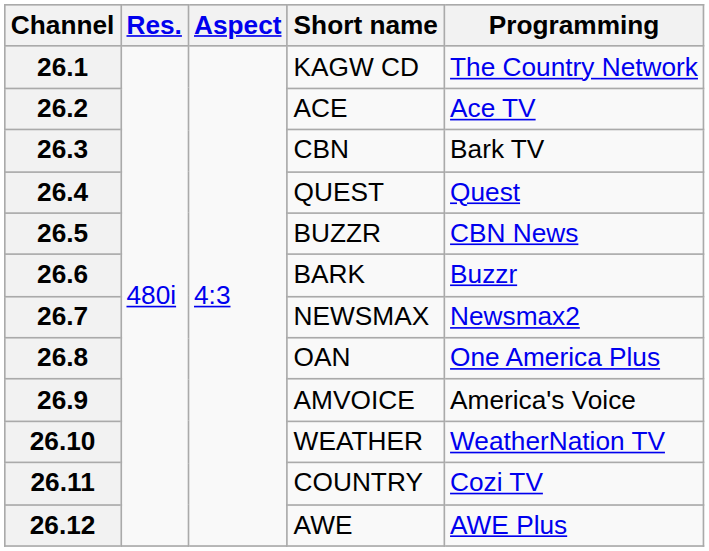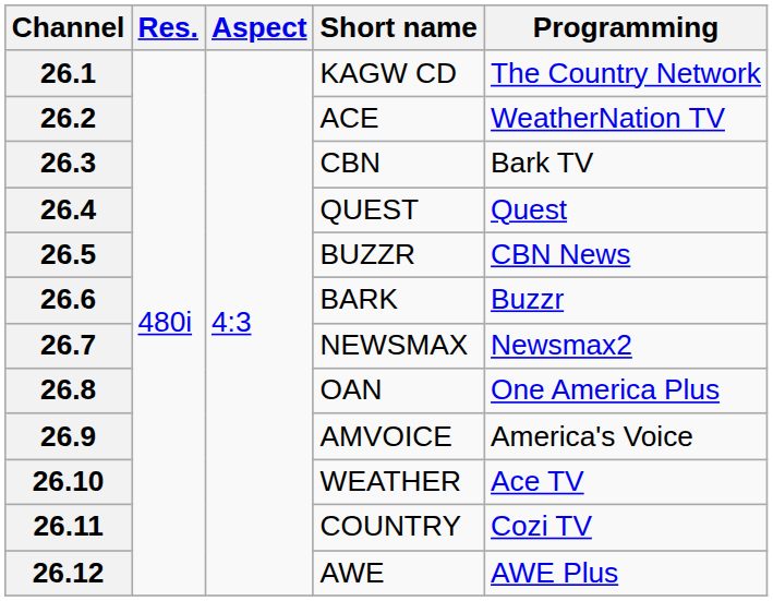26.2 | Programming: Ace TV -> WeatherNation TV
26.10 | Programming: WeatherNation TV -> Ace TV
